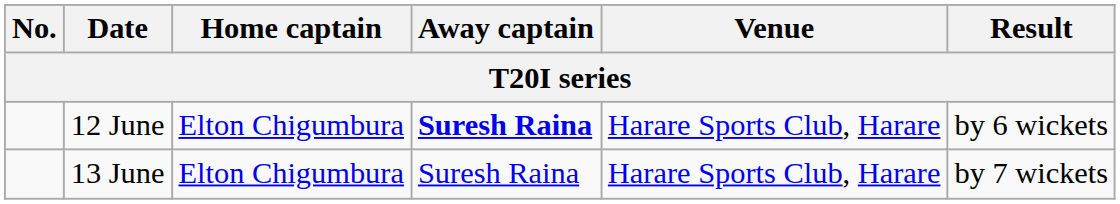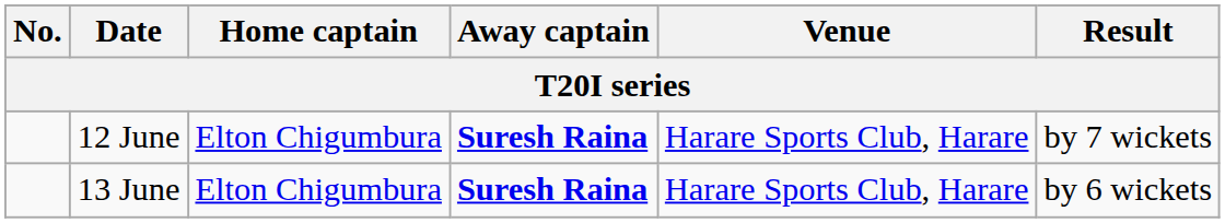12 June | Result: by 6 wickets -> by 7 wickets
13 June | Away captain: normal -> bold
13 June | Result: by 7 wickets -> by 6 wickets
